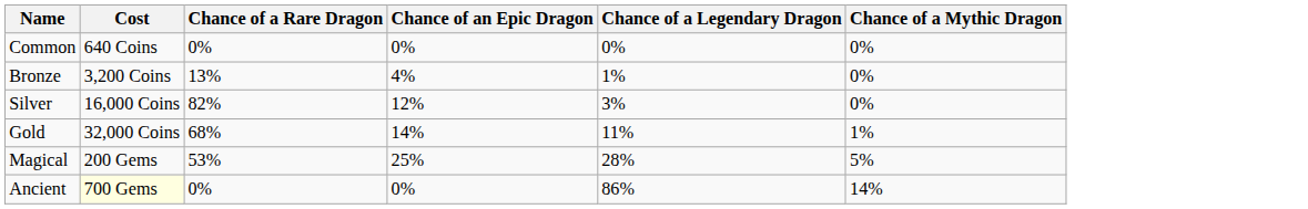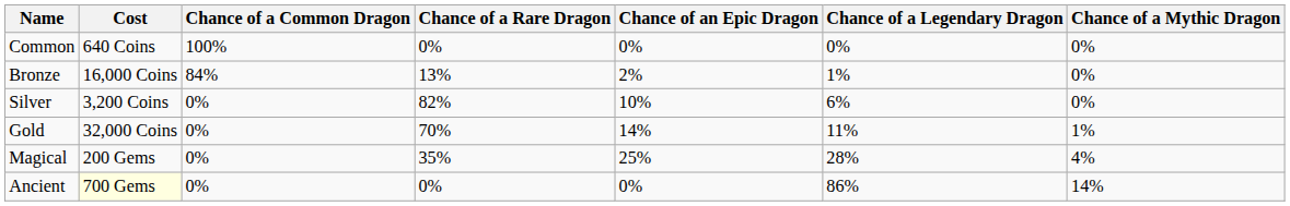+ column: Chance of a Common Dragon | 100% | 84% | 0% | 0% | 0% | 0%
Bronze | Cost: 3,200 Coins -> 16,000 Coins
Bronze | Chance of an Epic Dragon: 4% -> 2%
Silver | Cost: 16,000 Coins -> 3,200 Coins
Silver | Chance of an Epic Dragon: 12% -> 10%
Silver | Chance of a Legendary Dragon: 3% -> 6%
Gold | Chance of a Rare Dragon: 68% -> 70%
Magical | Chance of a Rare Dragon: 53% -> 35%
Magical | Chance of a Mythic Dragon: 5% -> 4%
